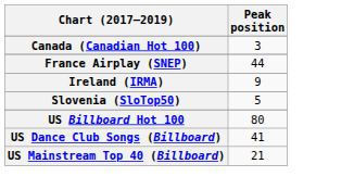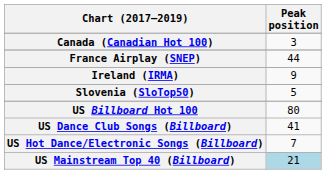+ row: US Hot Dance/Electronic Songs (Billboard) | 7
US Mainstream Top 40 (Billboard) | Peak position: no background -> lightblue background
